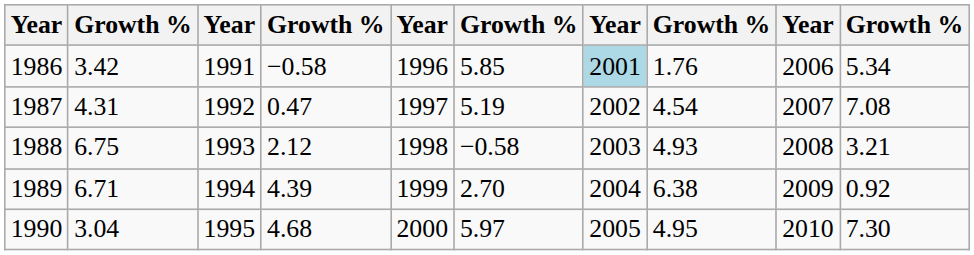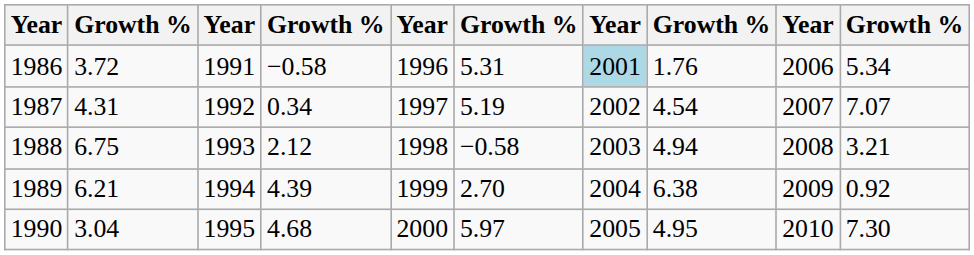1986 | column 2: 3.42 -> 3.72
1986 | column 6: 5.85 -> 5.31
1987 | column 4: 0.47 -> 0.34
1987 | column 10: 7.08 -> 7.07
1988 | column 8: 4.93 -> 4.94
1989 | column 2: 6.71 -> 6.21
